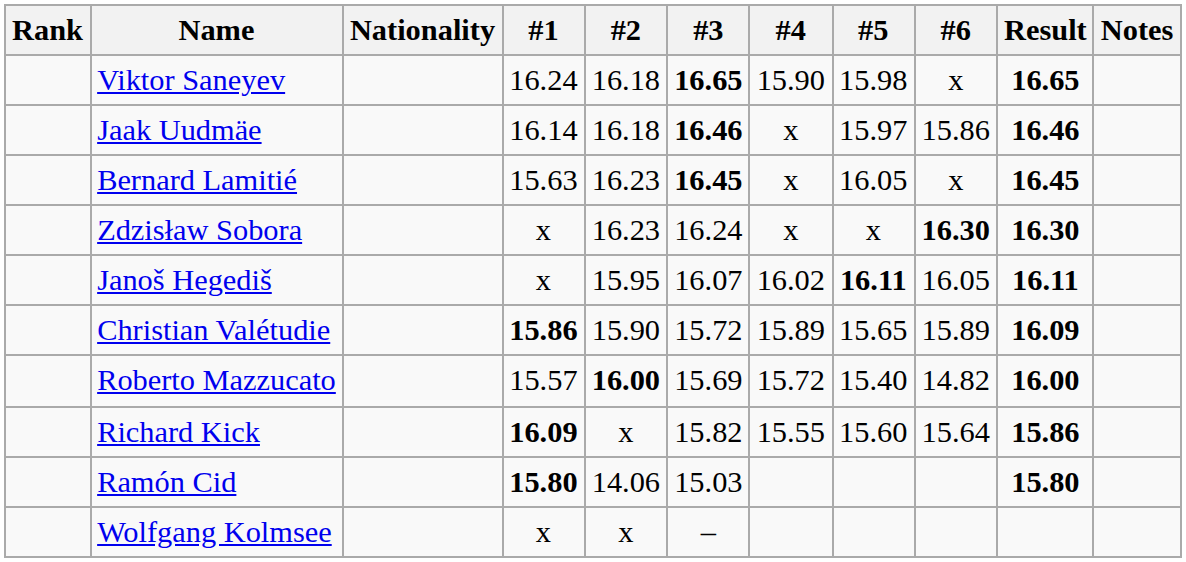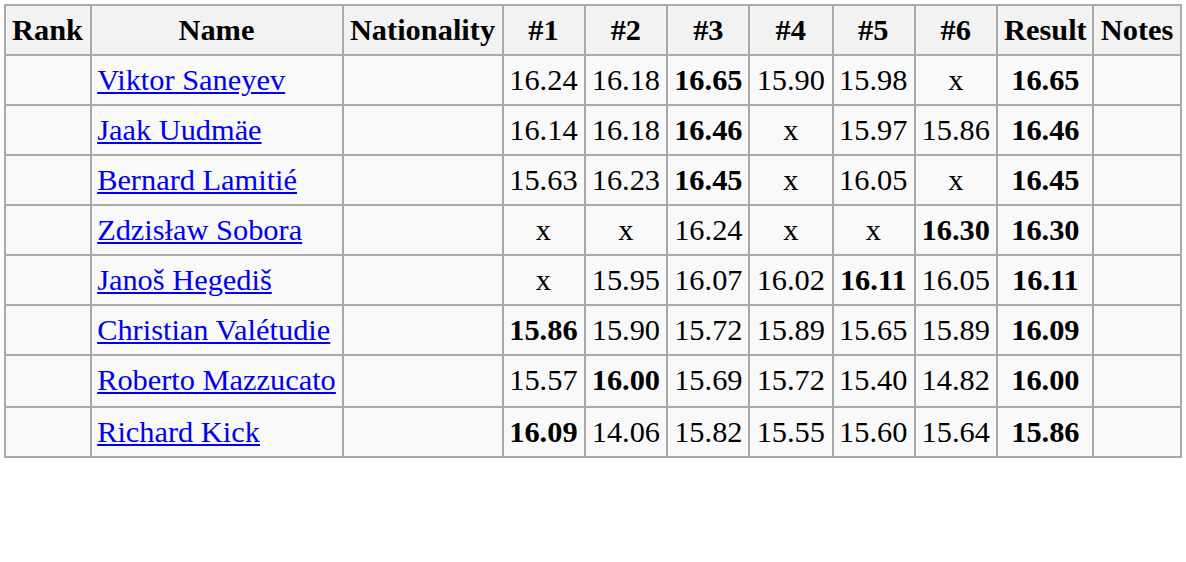Zdzisław Sobora | #2: 16.23 -> x
Richard Kick | #2: x -> 14.06
- row: Ramón Cid | 15.80 | 14.06 | 15.03 | 15.80
- row: Wolfgang Kolmsee | x | x | –
